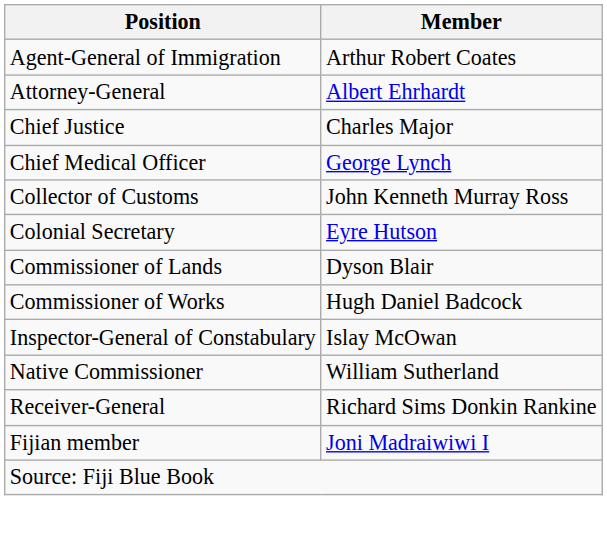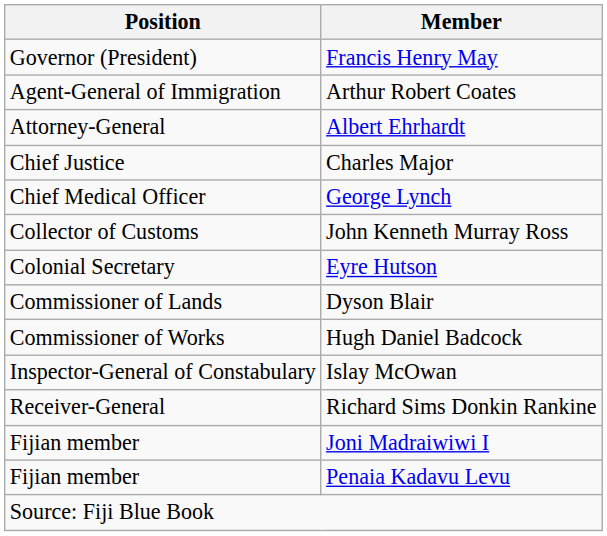+ row: Governor (President) | Francis Henry May
- row: Native Commissioner | William Sutherland
+ row: Fijian member | Penaia Kadavu Levu
